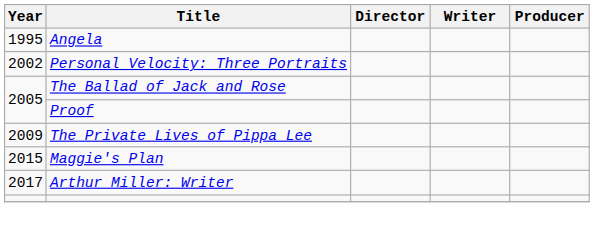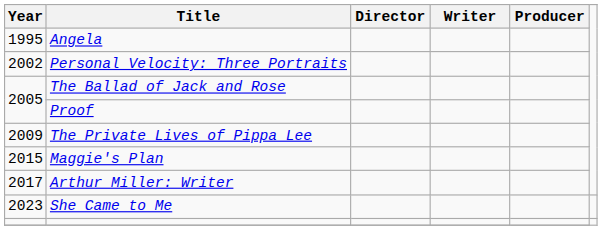+ row: 2023 | She Came to Me
